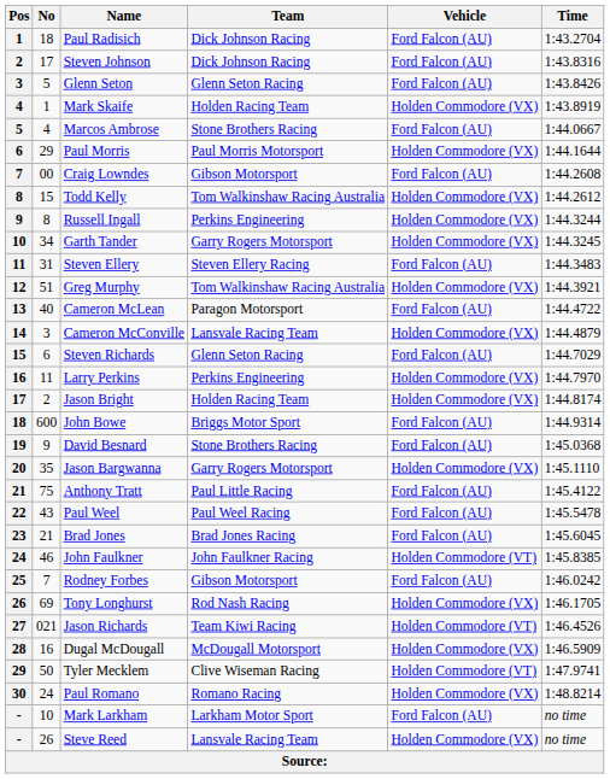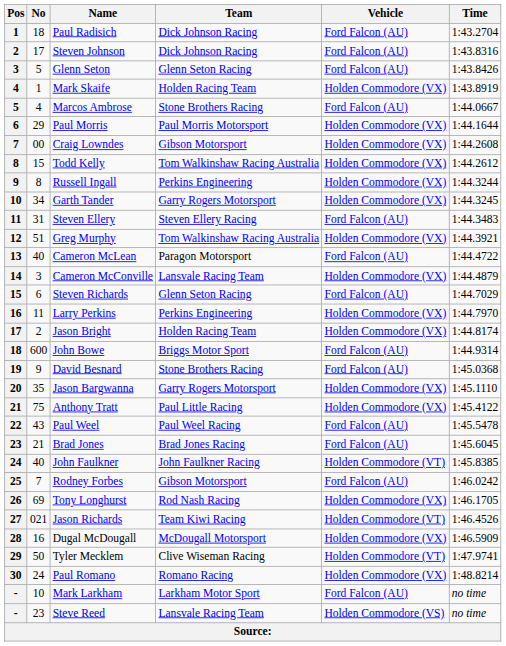Craig Lowndes | Vehicle: Ford Falcon (AU) -> Holden Commodore (VX)
Anthony Tratt | Vehicle: Ford Falcon (AU) -> Holden Commodore (VX)
John Faulkner | No: 46 -> 40
Steve Reed | No: 26 -> 23
Steve Reed | Vehicle: Holden Commodore (VX) -> Holden Commodore (VS)
